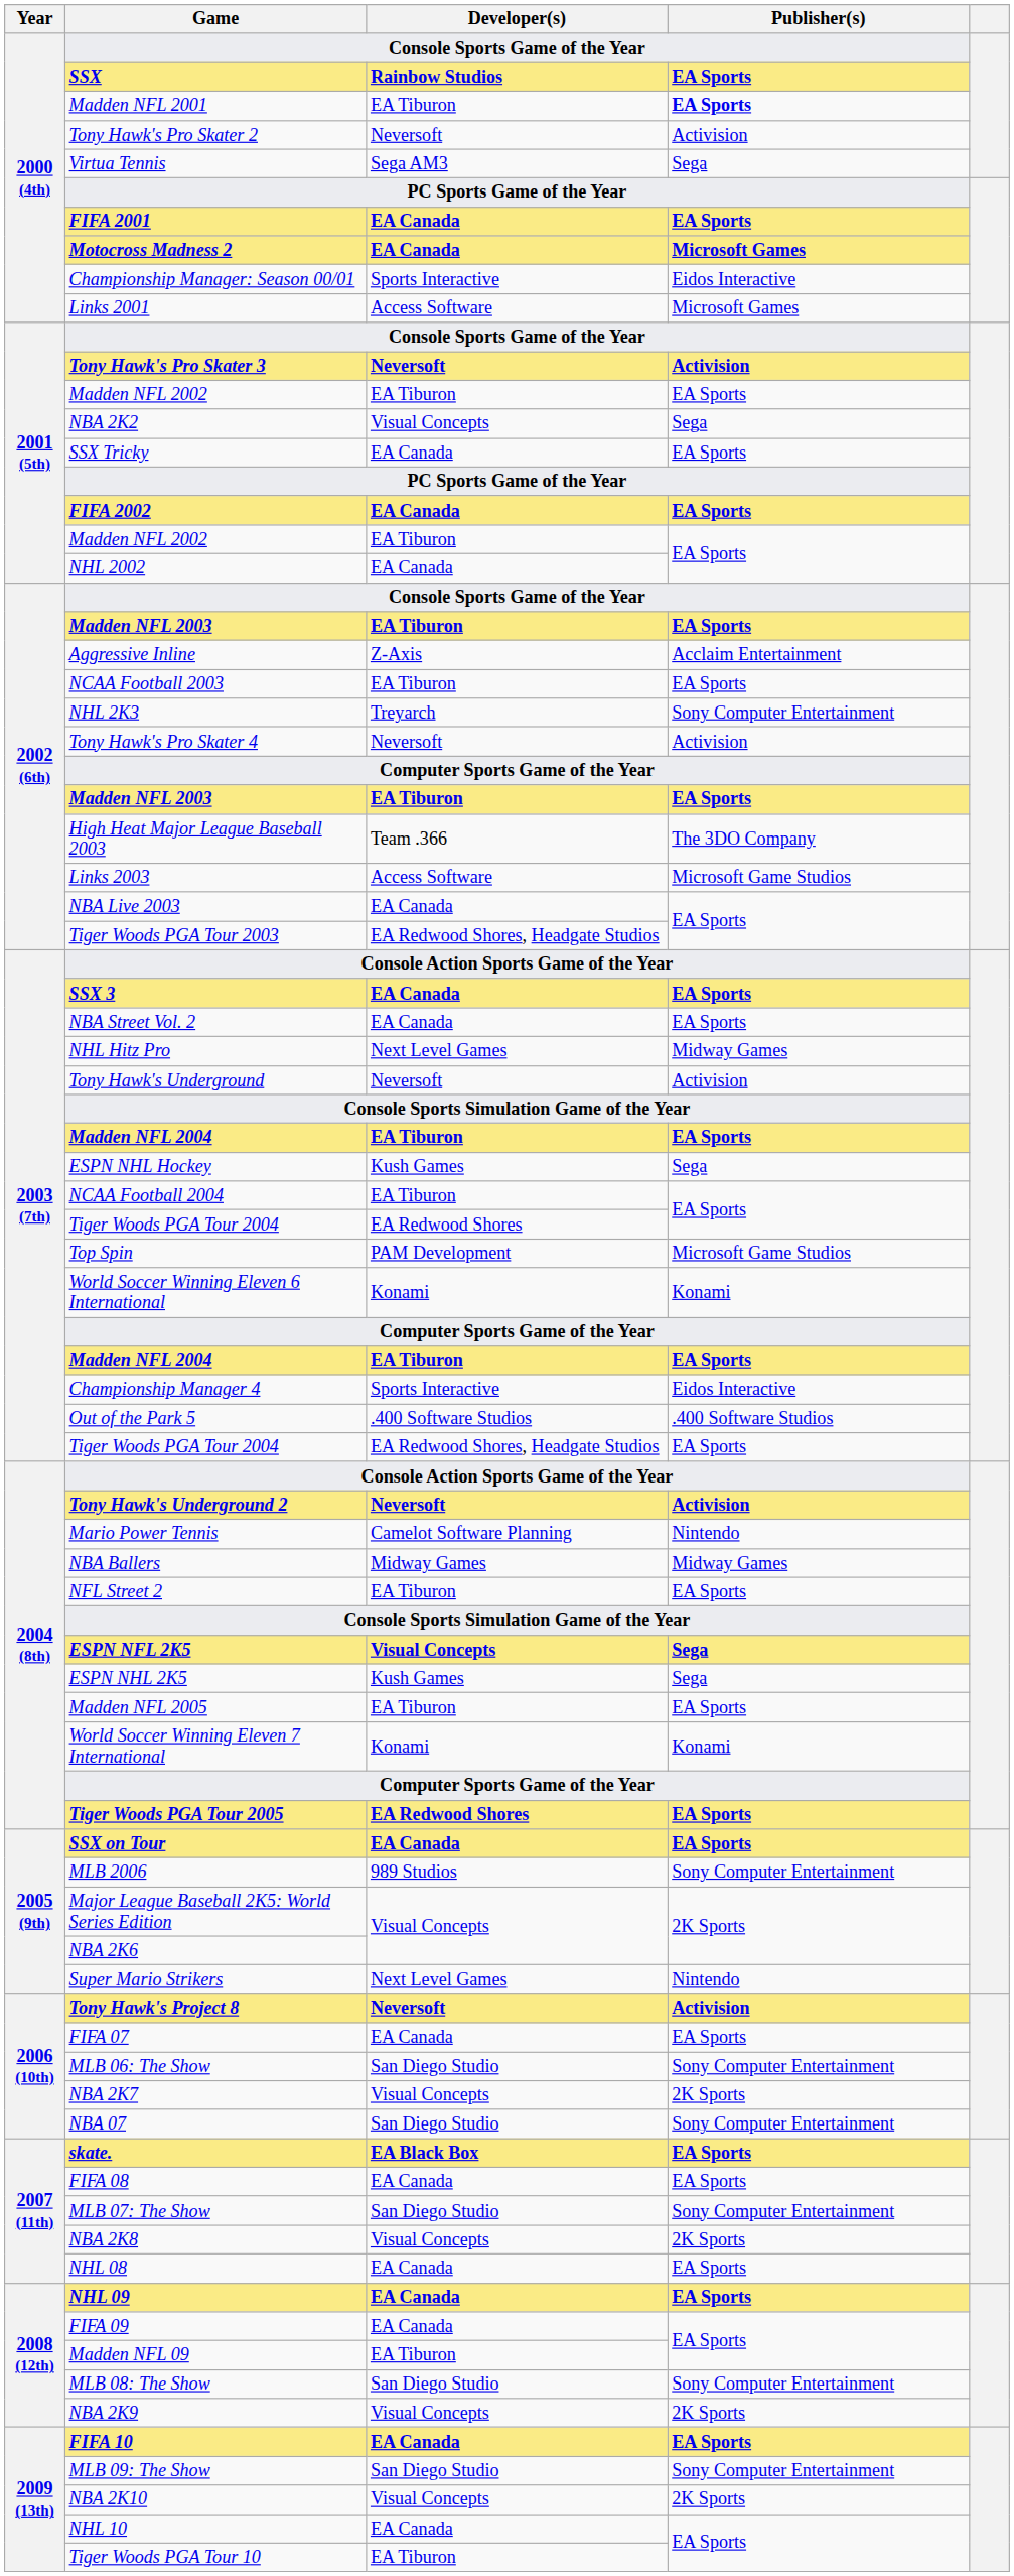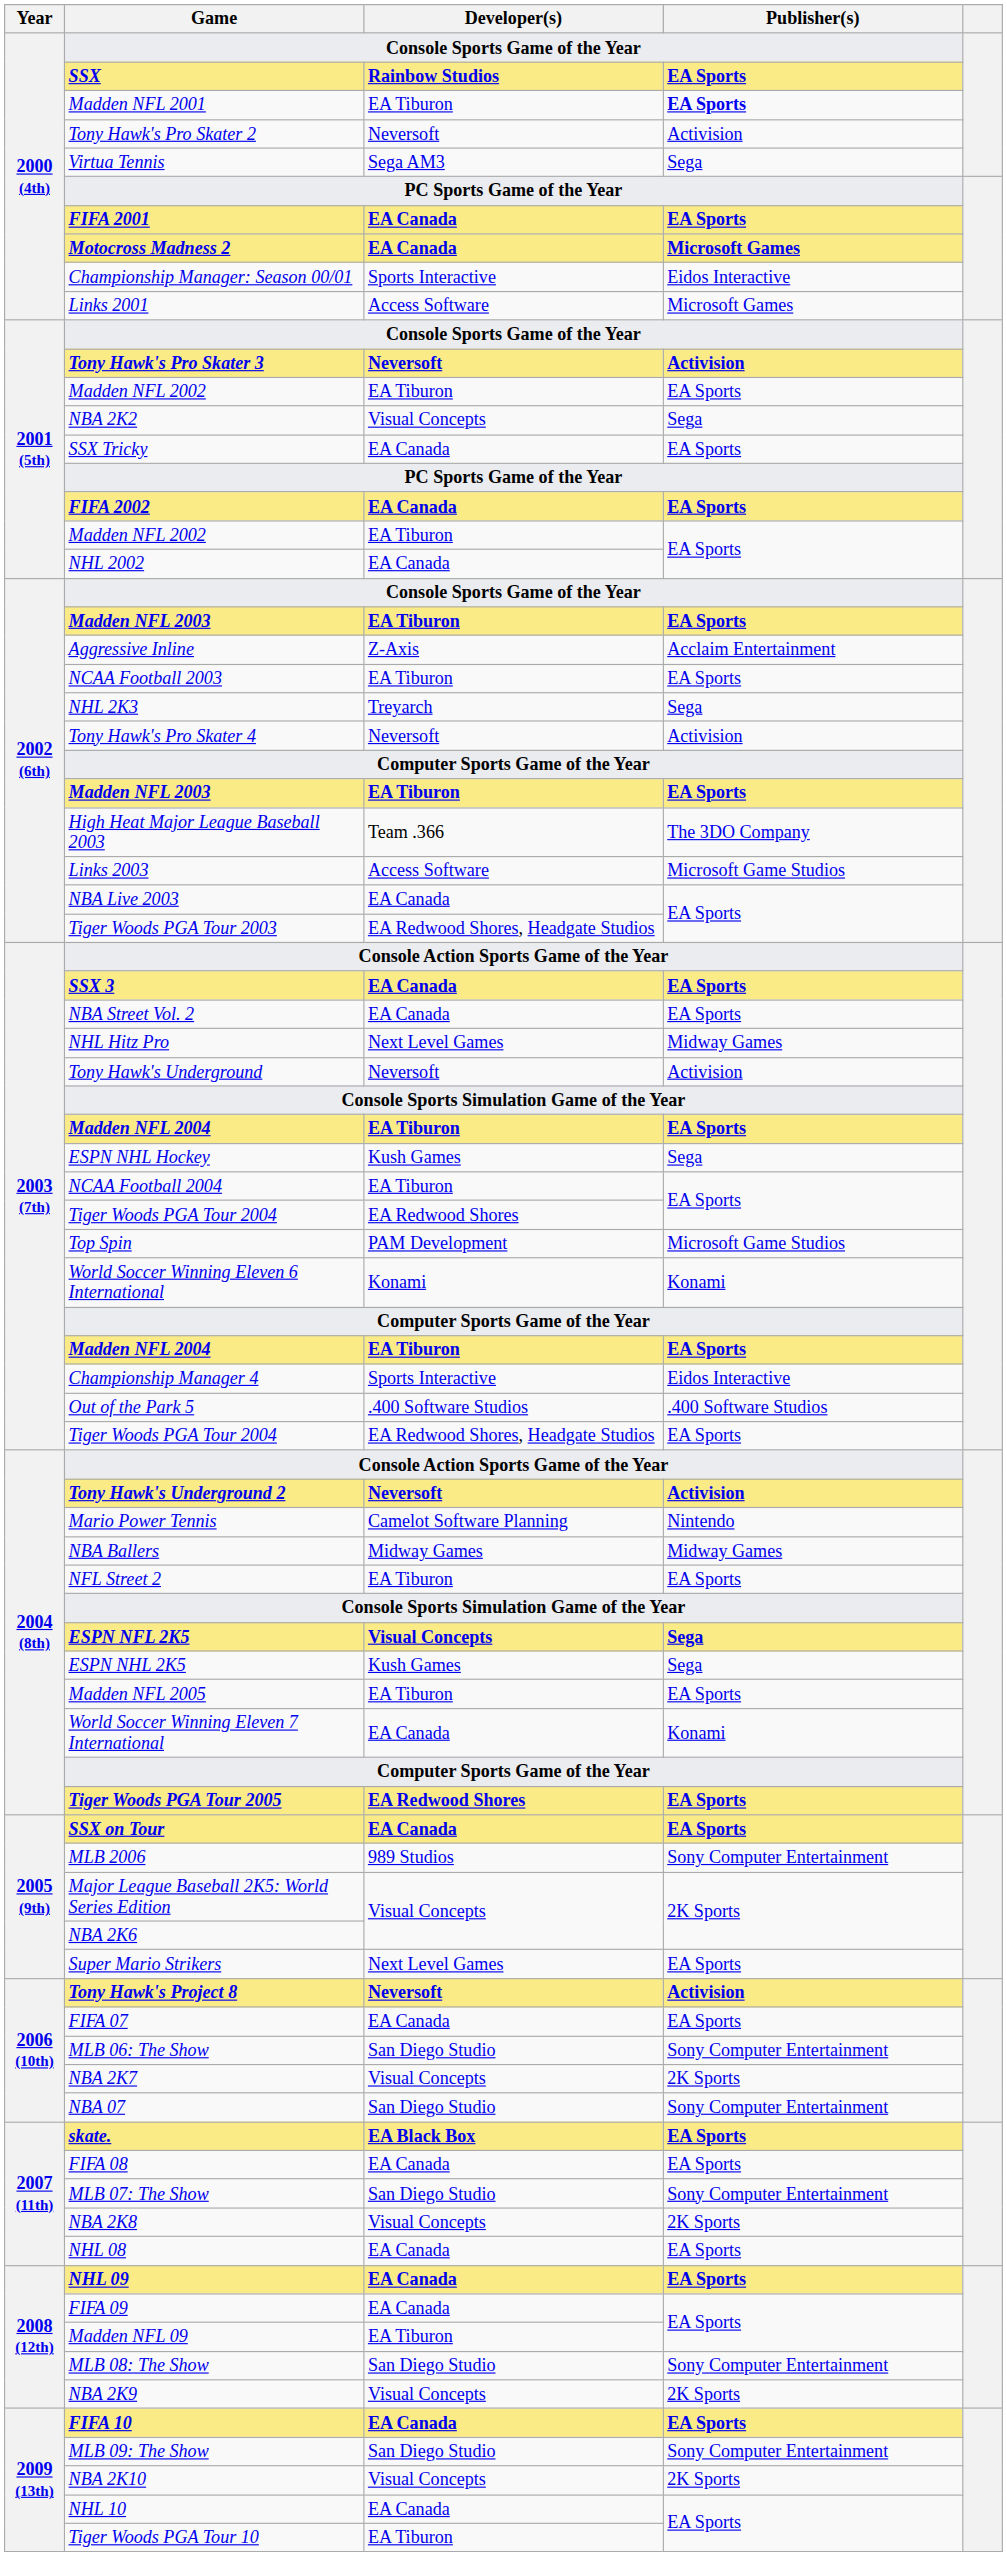NHL 2K3 | Publisher(s): Sony Computer Entertainment -> Sega
World Soccer Winning Eleven 7 International | Developer(s): Konami -> EA Canada
Super Mario Strikers | Publisher(s): Nintendo -> EA Sports
